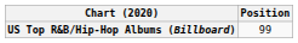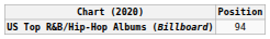US Top R&B/Hip-Hop Albums (Billboard) | Position: 99 -> 94
